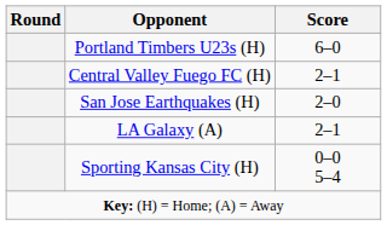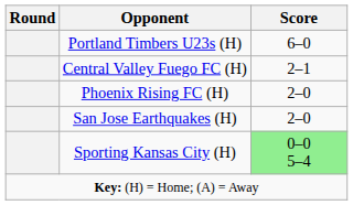+ row: Phoenix Rising FC (H) | 2–0
- row: LA Galaxy (A) | 2–1
Sporting Kansas City (H) | Score: no background -> lightgreen background
